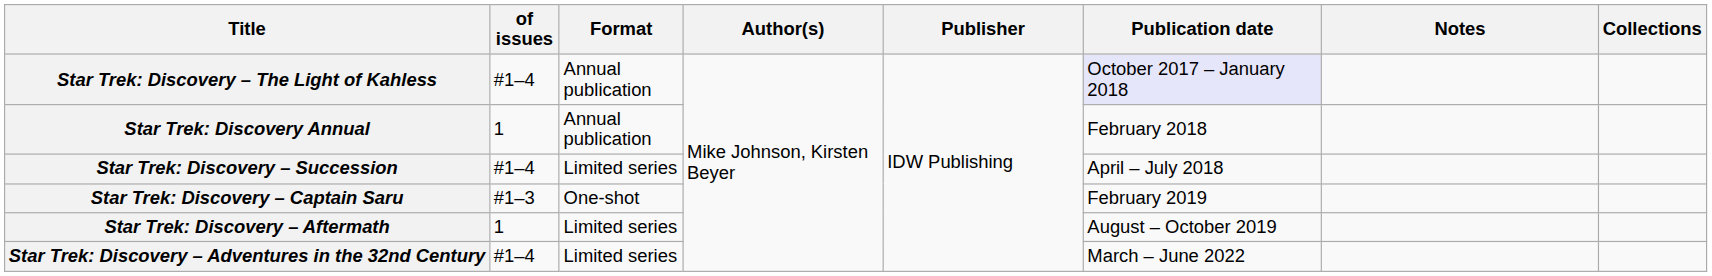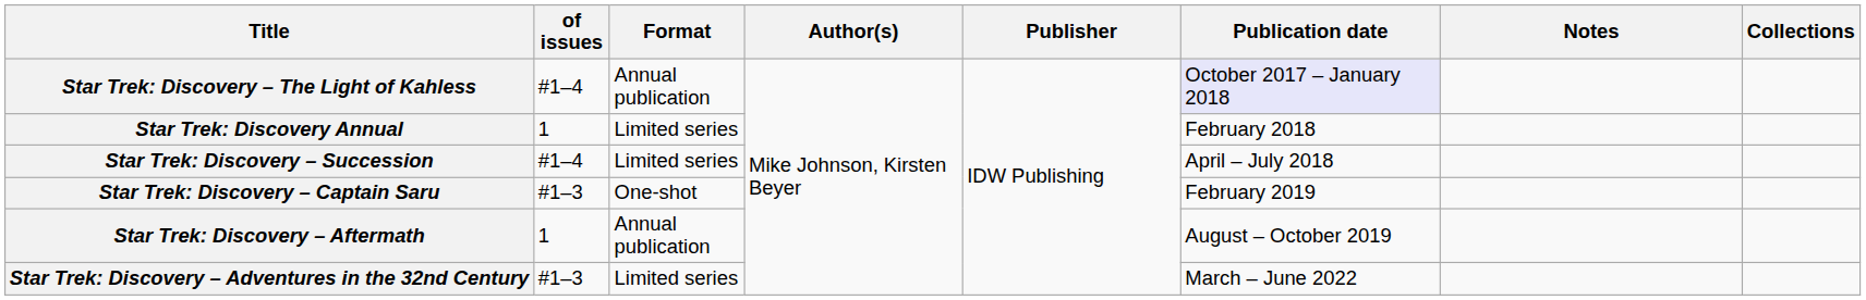Star Trek: Discovery Annual | Format: Annual publication -> Limited series
Star Trek: Discovery – Aftermath | Format: Limited series -> Annual publication
Star Trek: Discovery – Adventures in the 32nd Century | of issues: #1–4 -> #1–3
